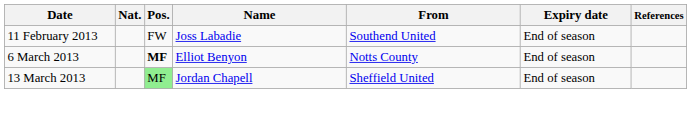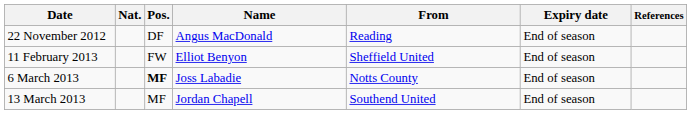+ row: 22 November 2012 | DF | Angus MacDonald | Reading | End of season
11 February 2013 | Name: Joss Labadie -> Elliot Benyon
11 February 2013 | From: Southend United -> Sheffield United
6 March 2013 | Name: Elliot Benyon -> Joss Labadie
13 March 2013 | Pos.: lightgreen background -> no background
13 March 2013 | From: Sheffield United -> Southend United
